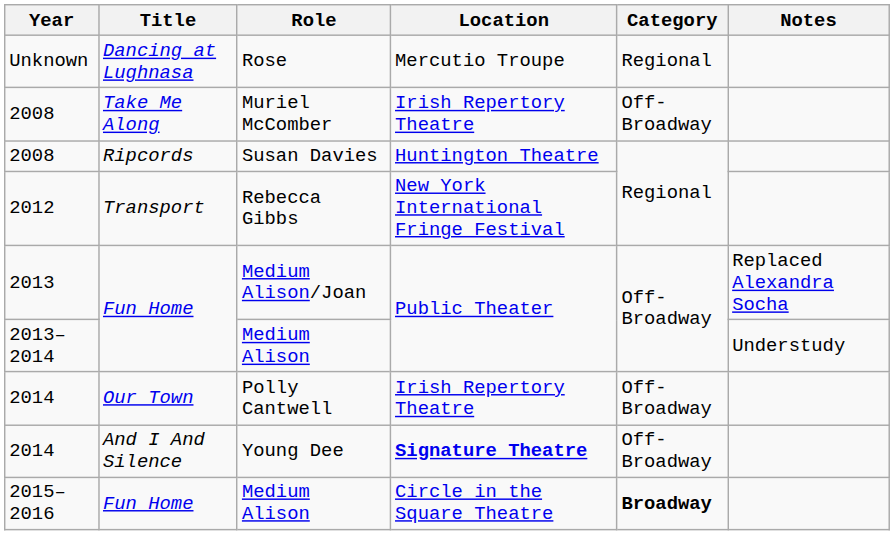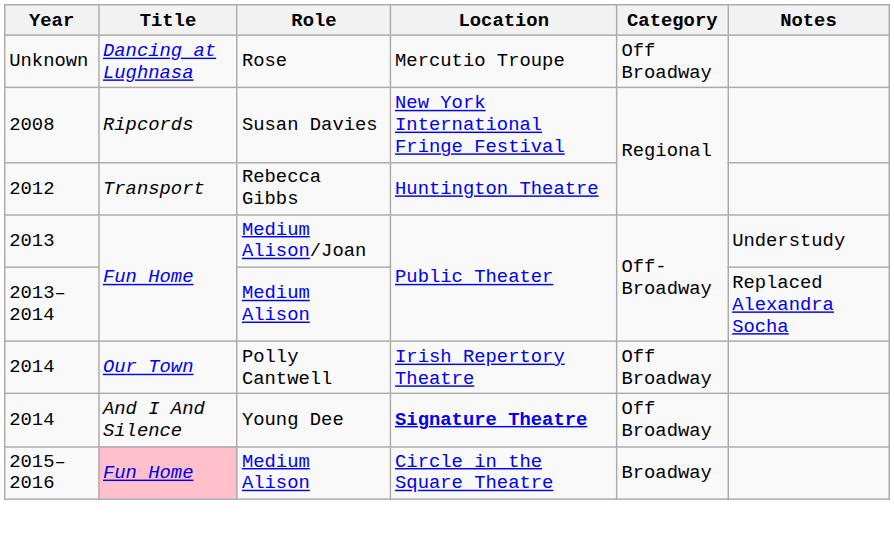Rose | Category: Regional -> Off Broadway
- row: 2008 | Take Me Along | Muriel McComber | Irish Repertory Theatre | Off-Broadway
Susan Davies | Location: Huntington Theatre -> New York International Fringe Festival
Rebecca Gibbs | Location: New York International Fringe Festival -> Huntington Theatre
Medium Alison/Joan | Notes: Replaced Alexandra Socha -> Understudy
2013–2014 / Medium Alison | Notes: Understudy -> Replaced Alexandra Socha
Polly Cantwell | Category: Off-Broadway -> Off Broadway
Young Dee | Category: Off-Broadway -> Off Broadway
2015–2016 / Medium Alison | Title: no background -> pink background
2015–2016 / Medium Alison | Category: bold -> normal
